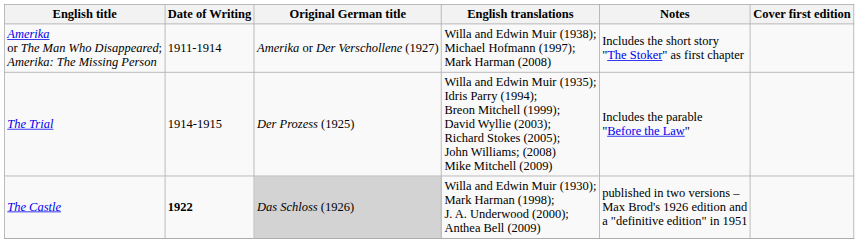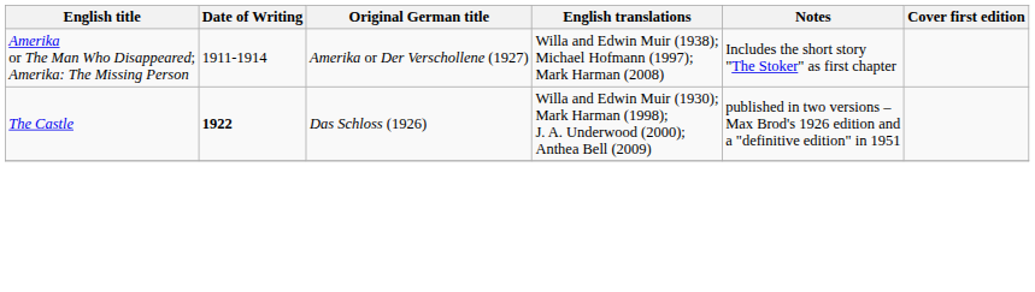- row: The Trial | 1914-1915 | Der Prozess (1925) | Willa and Edwin Muir (1935); Idris Parry (1994); Breon Mitchell (1999); David Wyllie (2003); Richard Stokes (2005); John Williams; (2008) Mike Mitchell (2009) | Includes the parable "Before the Law"
The Castle | Original German title: lightgrey background -> no background
